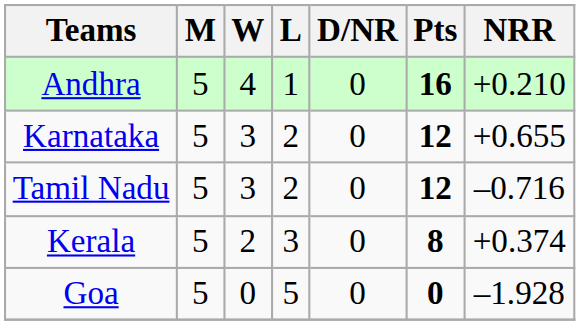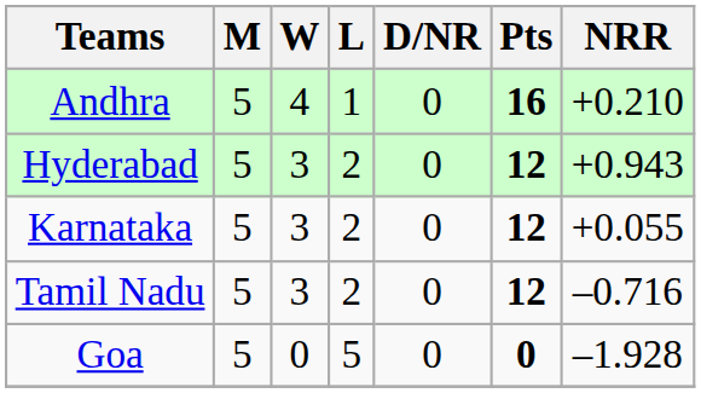+ row: Hyderabad | 5 | 3 | 2 | 0 | 12 | +0.943
Karnataka | NRR: +0.655 -> +0.055
- row: Kerala | 5 | 2 | 3 | 0 | 8 | +0.374
